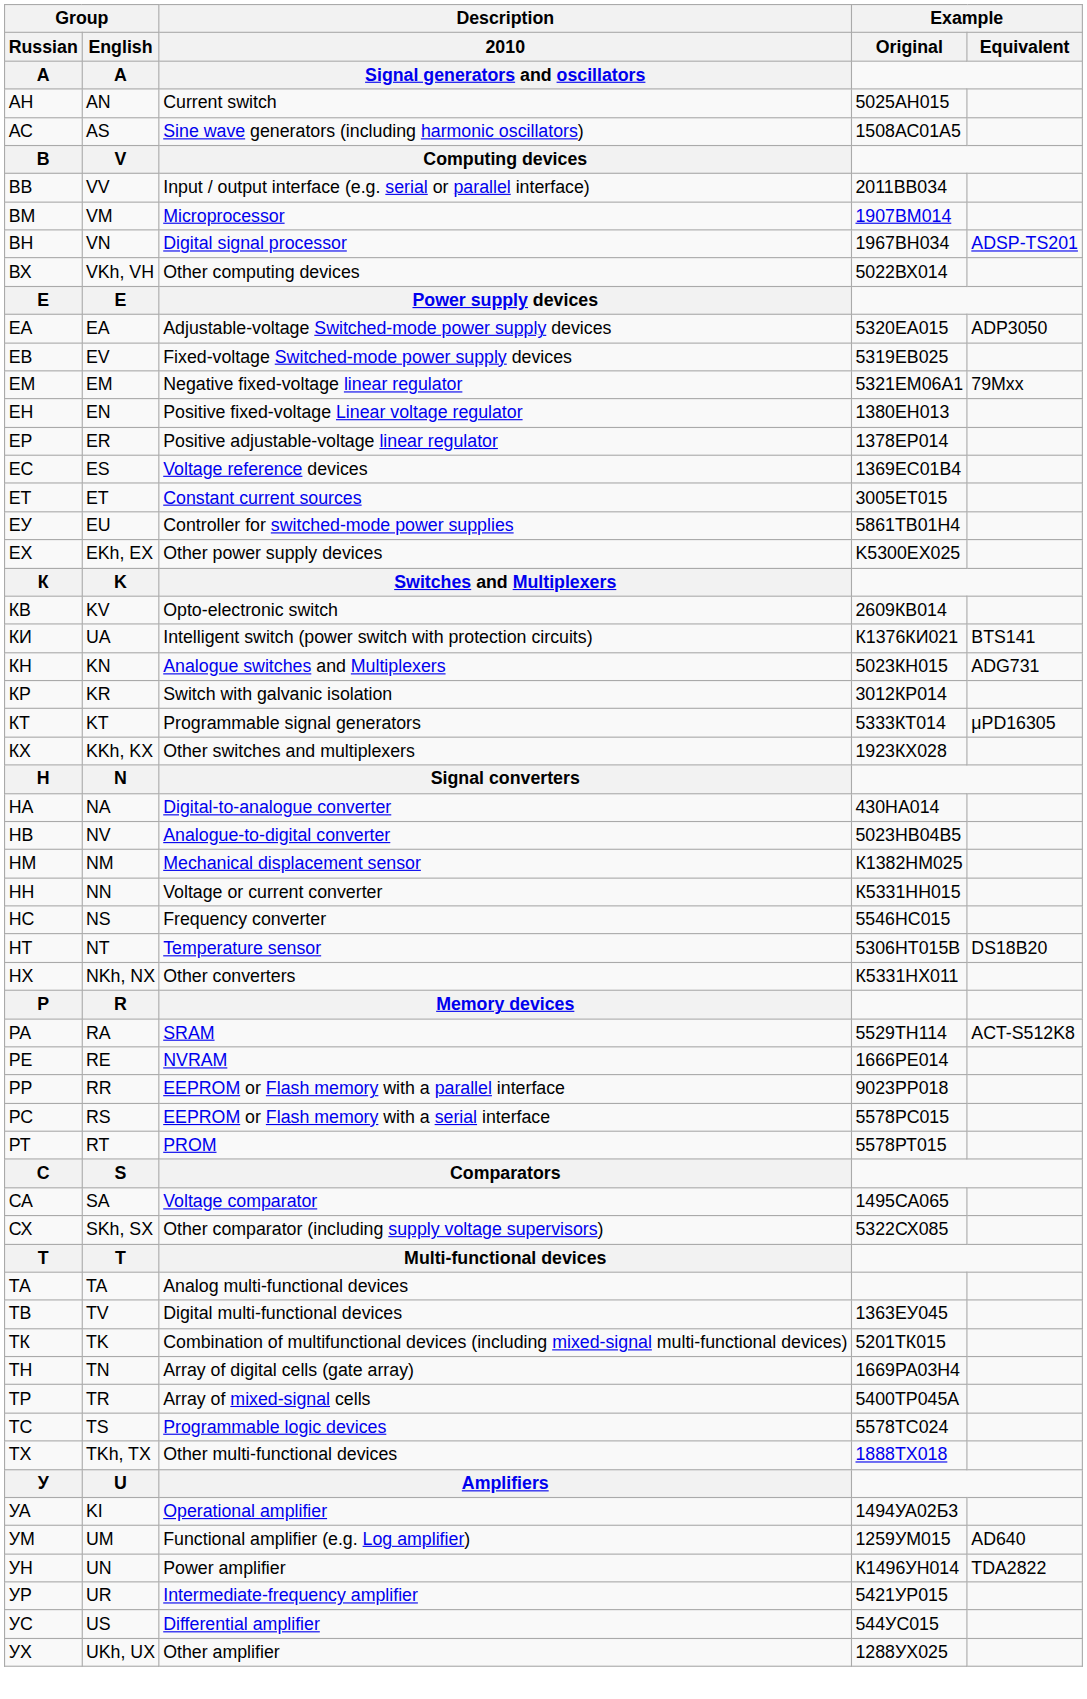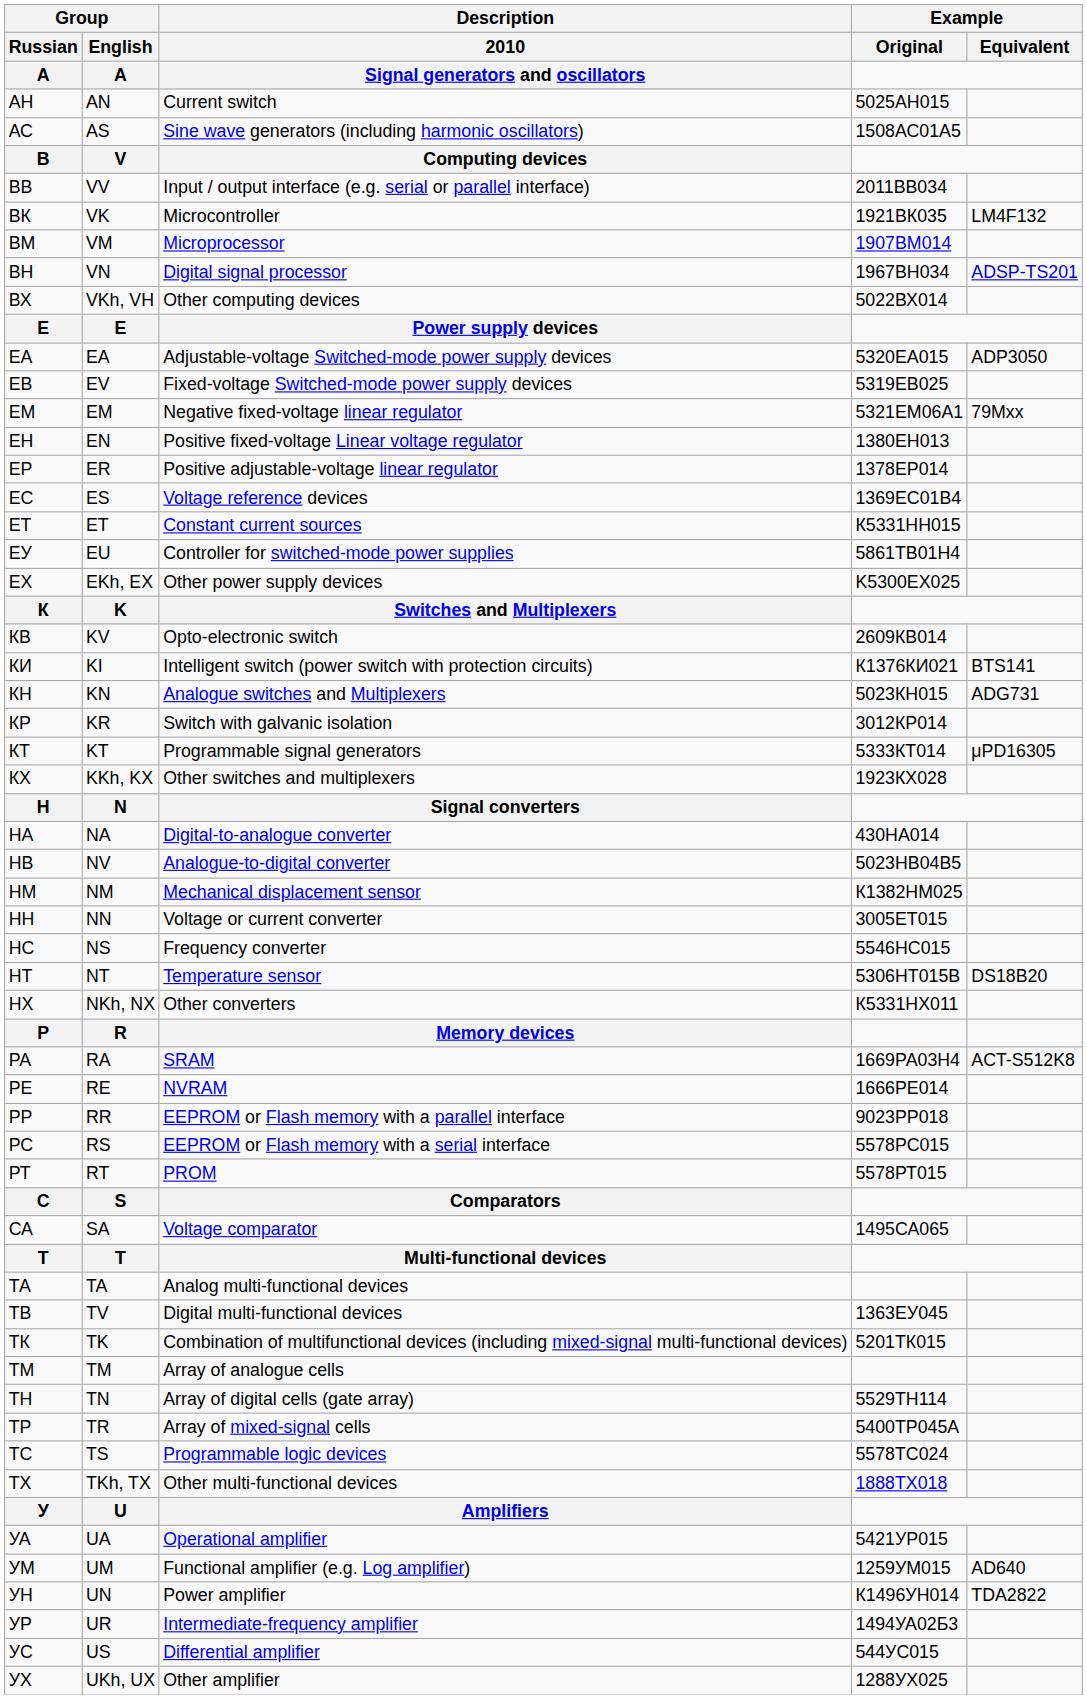+ row: ВК | VK | Microcontroller | 1921ВК035 | LM4F132
ЕТ | Example / Original: 3005ЕТ015 -> К5331НН015
КИ | Group / English / A: UA -> KI
НН | Example / Original: К5331НН015 -> 3005ЕТ015
РА | Example / Original: 5529ТН114 -> 1669РА03Н4
- row: СХ | SKh, SX | Other comparator (including supply voltage supervisors) | 5322СХ085
+ row: ТМ | TM | Array of analogue cells
ТН | Example / Original: 1669РА03Н4 -> 5529ТН114
УА | Group / English / A: KI -> UA
УА | Example / Original: 1494УА02Б3 -> 5421УР015
УР | Example / Original: 5421УР015 -> 1494УА02Б3
